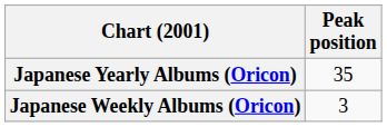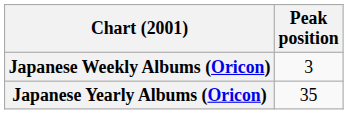rows swapped: Japanese Weekly Albums (Oricon) <-> Japanese Yearly Albums (Oricon)
